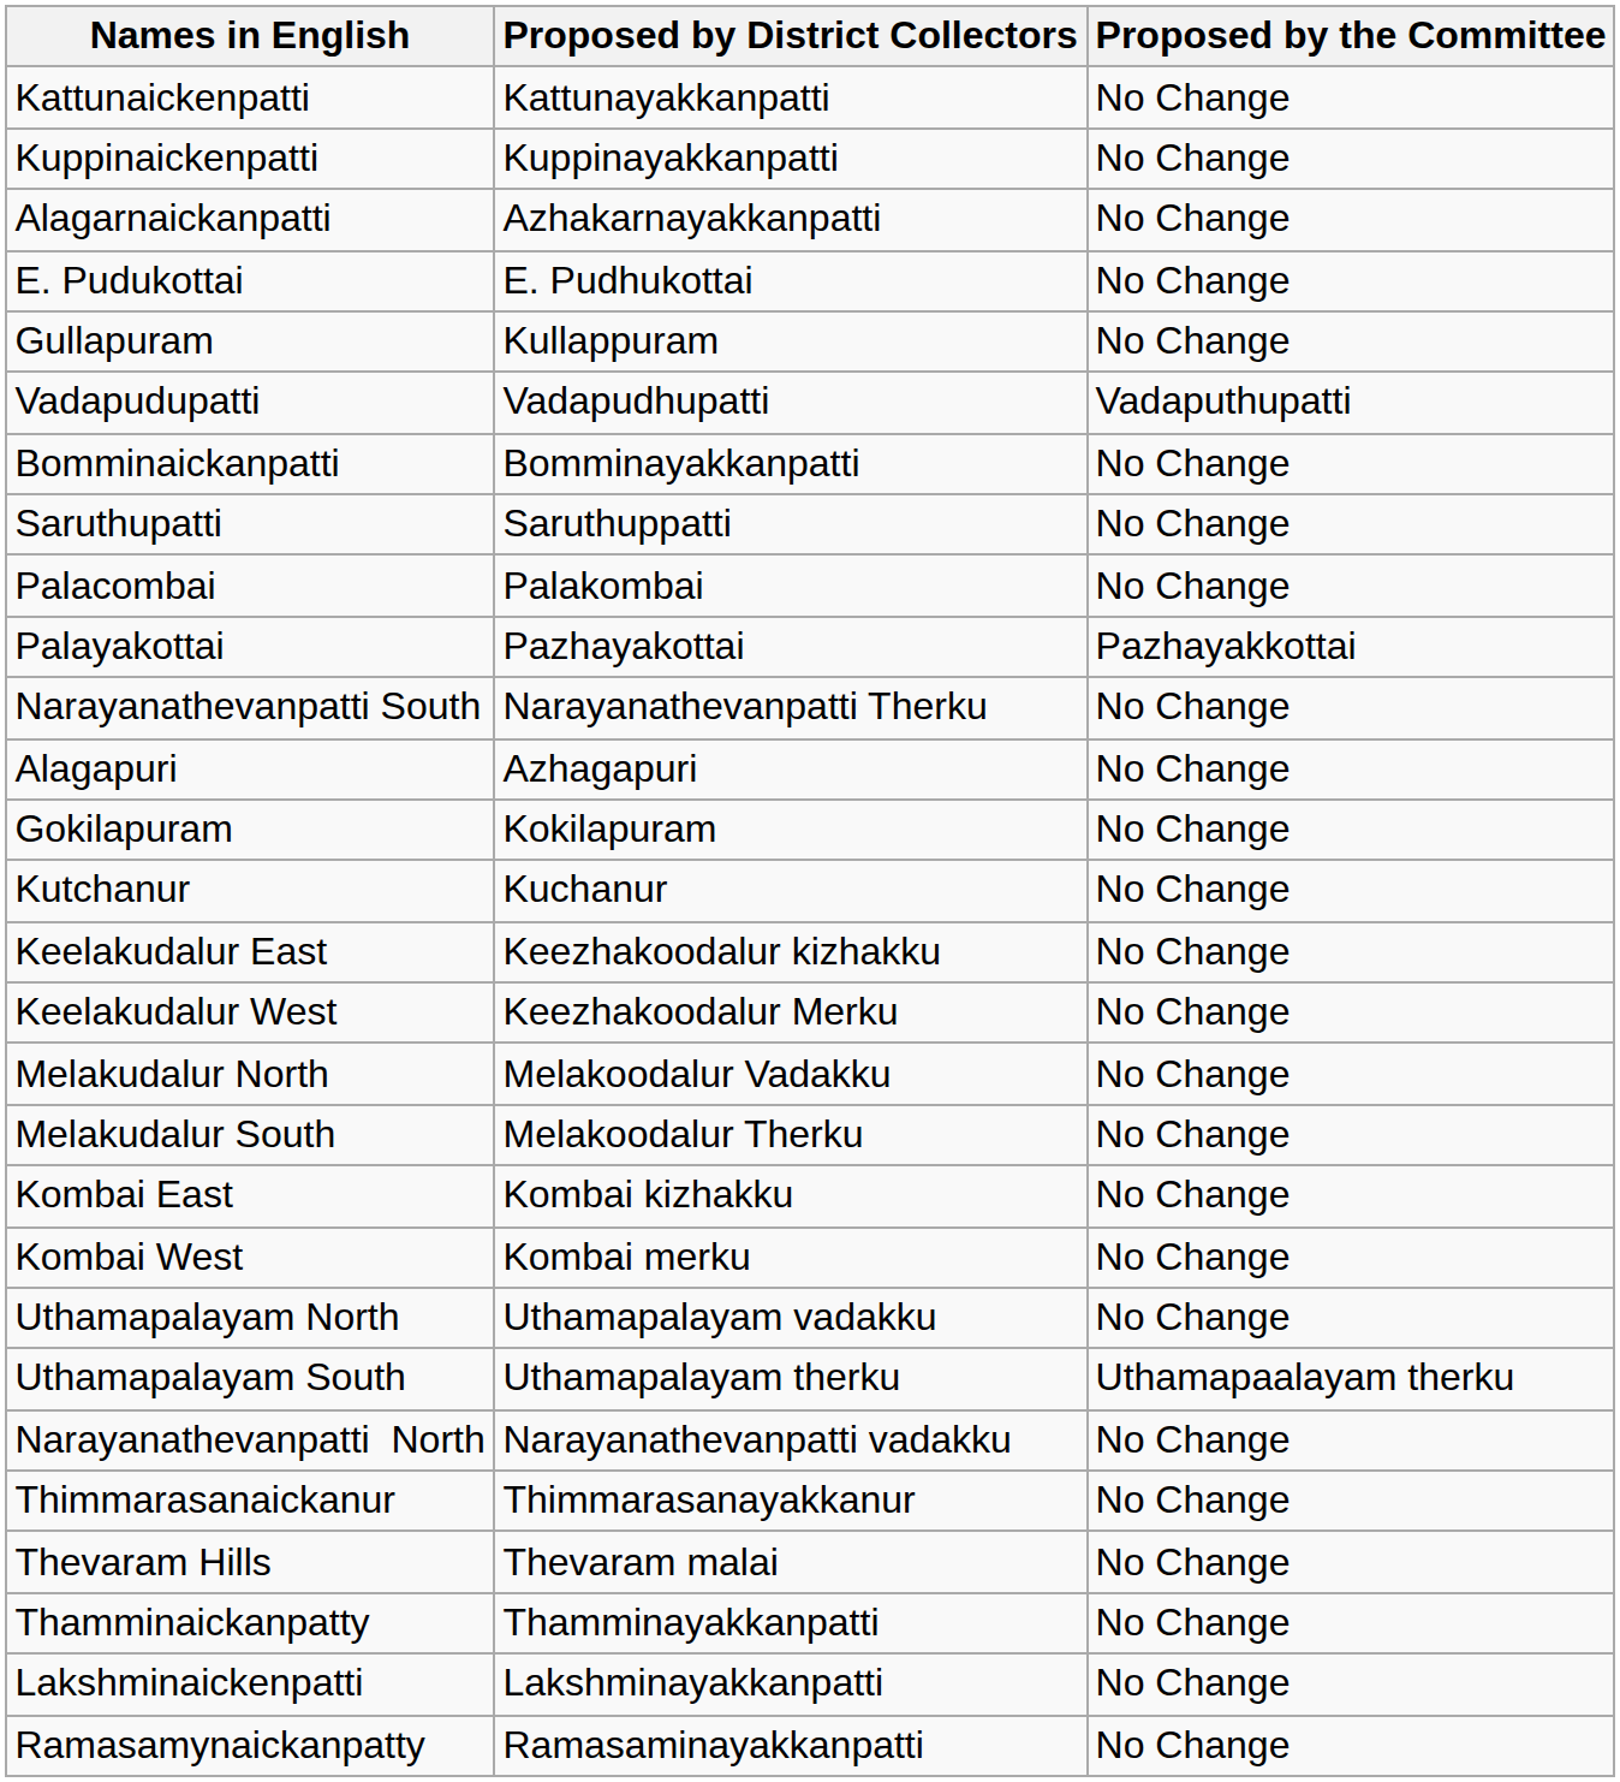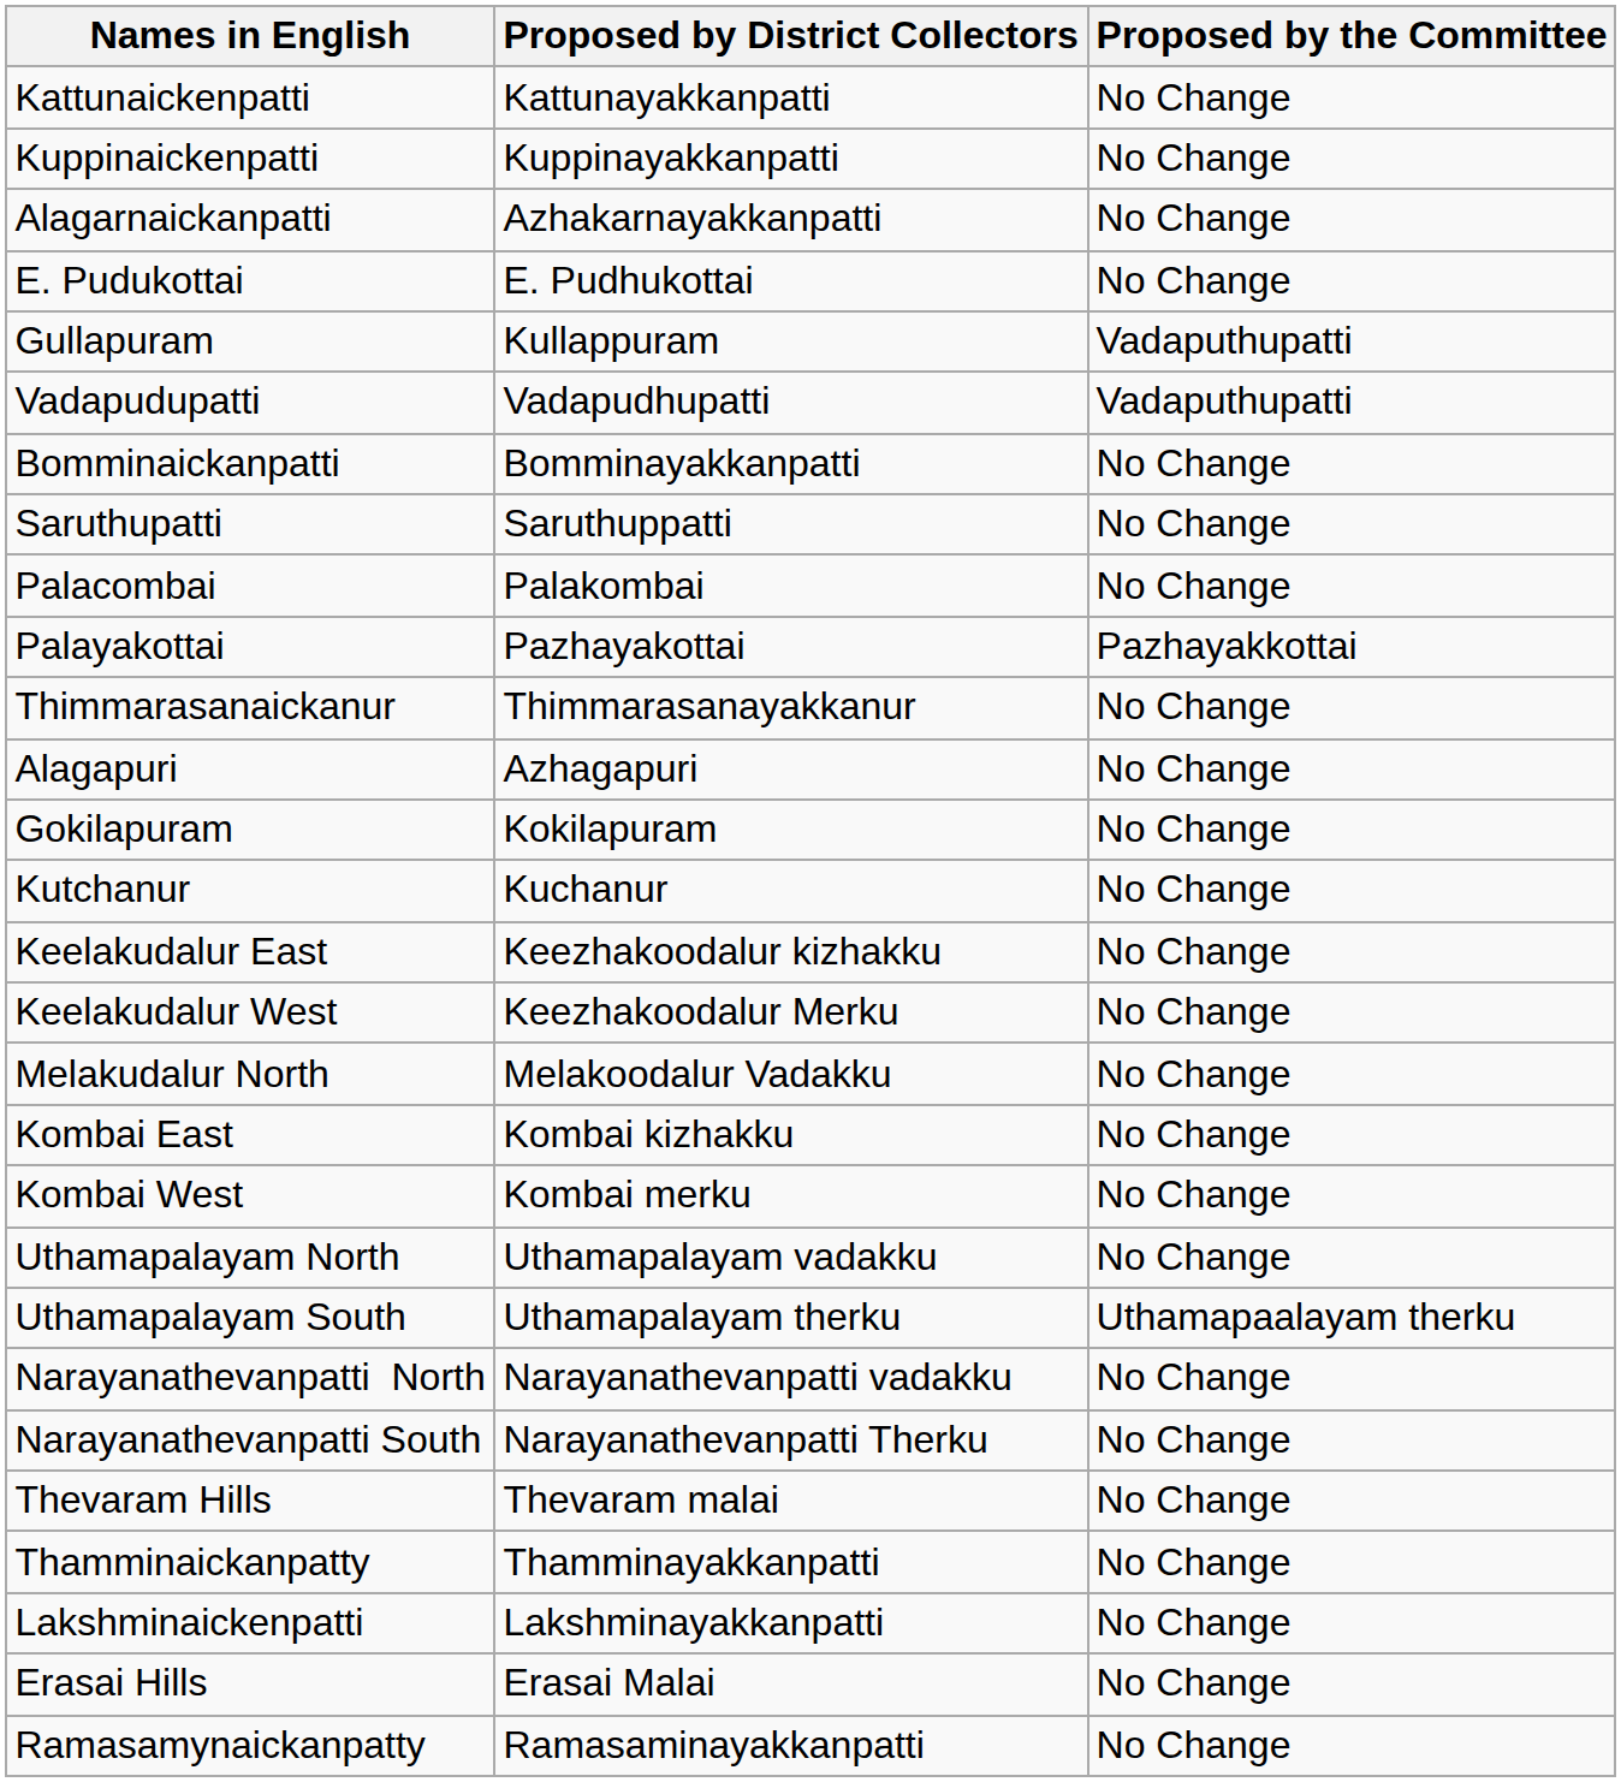Gullapuram | Proposed by the Committee: No Change -> Vadaputhupatti
rows swapped: Thimmarasanaickanur <-> Narayanathevanpatti South
- row: Melakudalur South | Melakoodalur Therku | No Change
+ row: Erasai Hills | Erasai Malai | No Change
